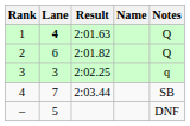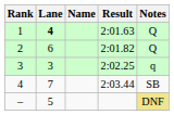columns swapped: Name <-> Result
– | Notes: no background -> khaki background
